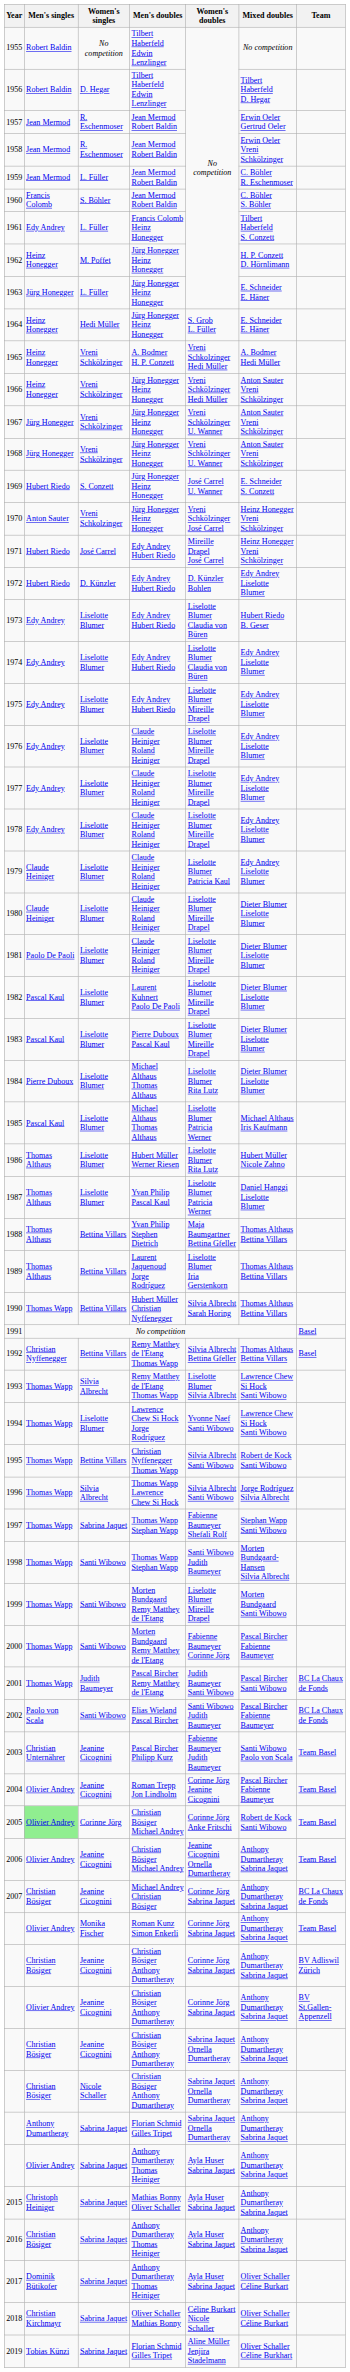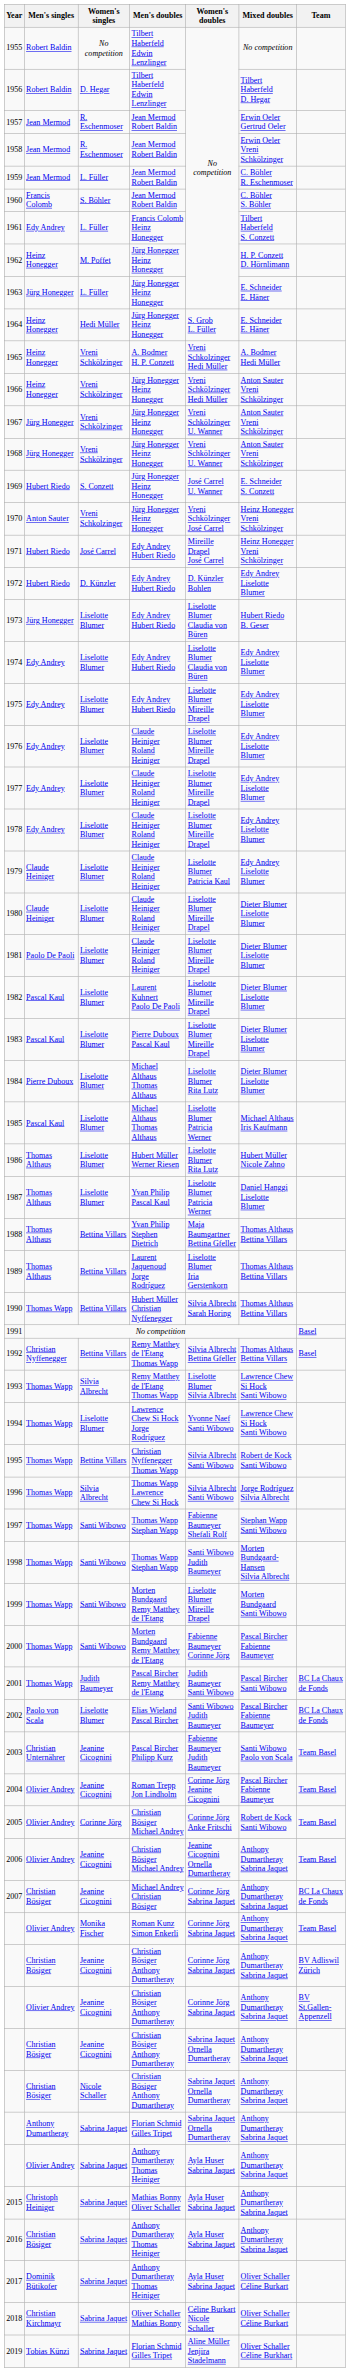1973 | Men's singles: Edy Andrey -> Jürg Honegger
1997 | Women's singles: Sabrina Jaquet -> Santi Wibowo
2002 | Women's singles: Santi Wibowo -> Liselotte Blumer
2005 | Men's singles: lightgreen background -> no background
